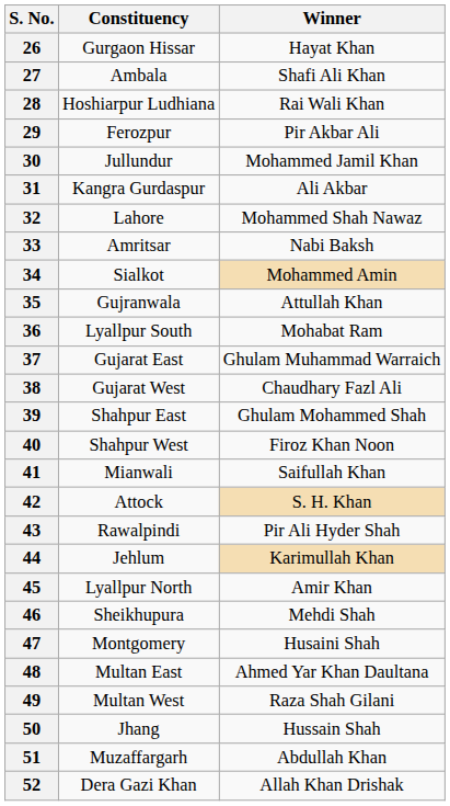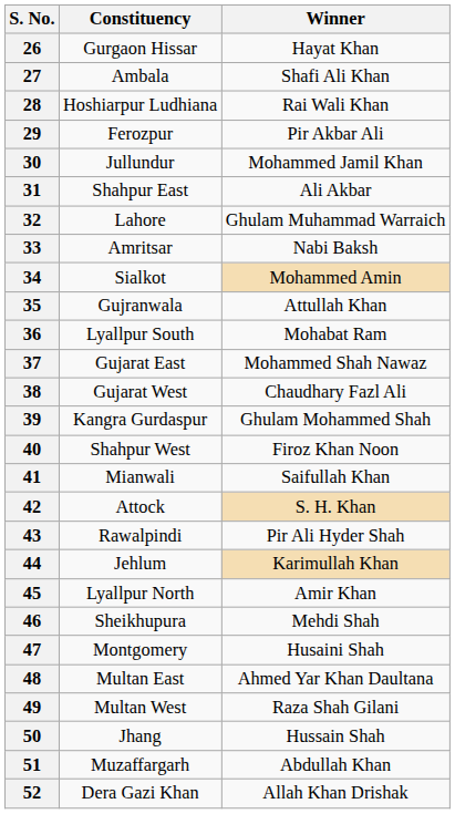31 | Constituency: Kangra Gurdaspur -> Shahpur East
32 | Winner: Mohammed Shah Nawaz -> Ghulam Muhammad Warraich
37 | Winner: Ghulam Muhammad Warraich -> Mohammed Shah Nawaz
39 | Constituency: Shahpur East -> Kangra Gurdaspur
